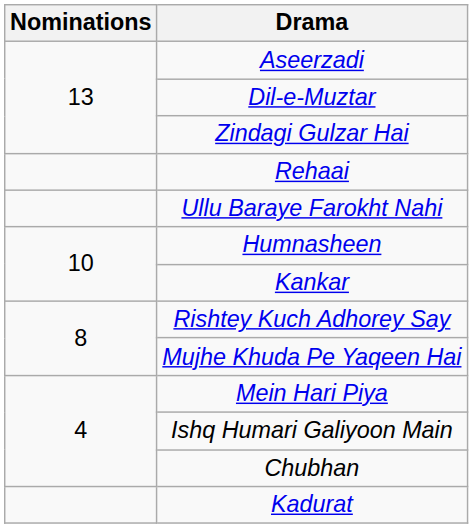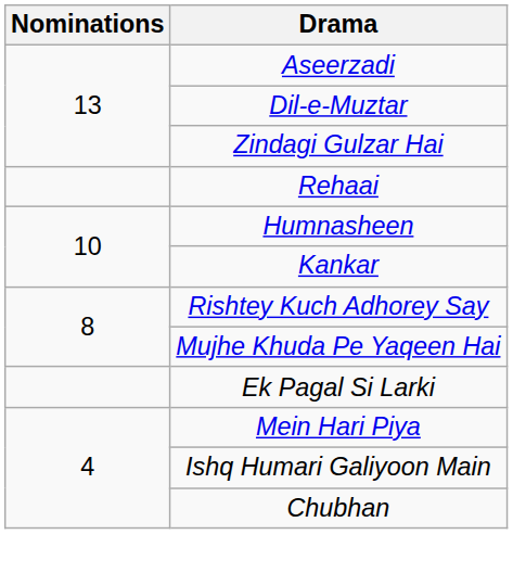- row: Ullu Baraye Farokht Nahi
+ row: Ek Pagal Si Larki
- row: Kadurat
